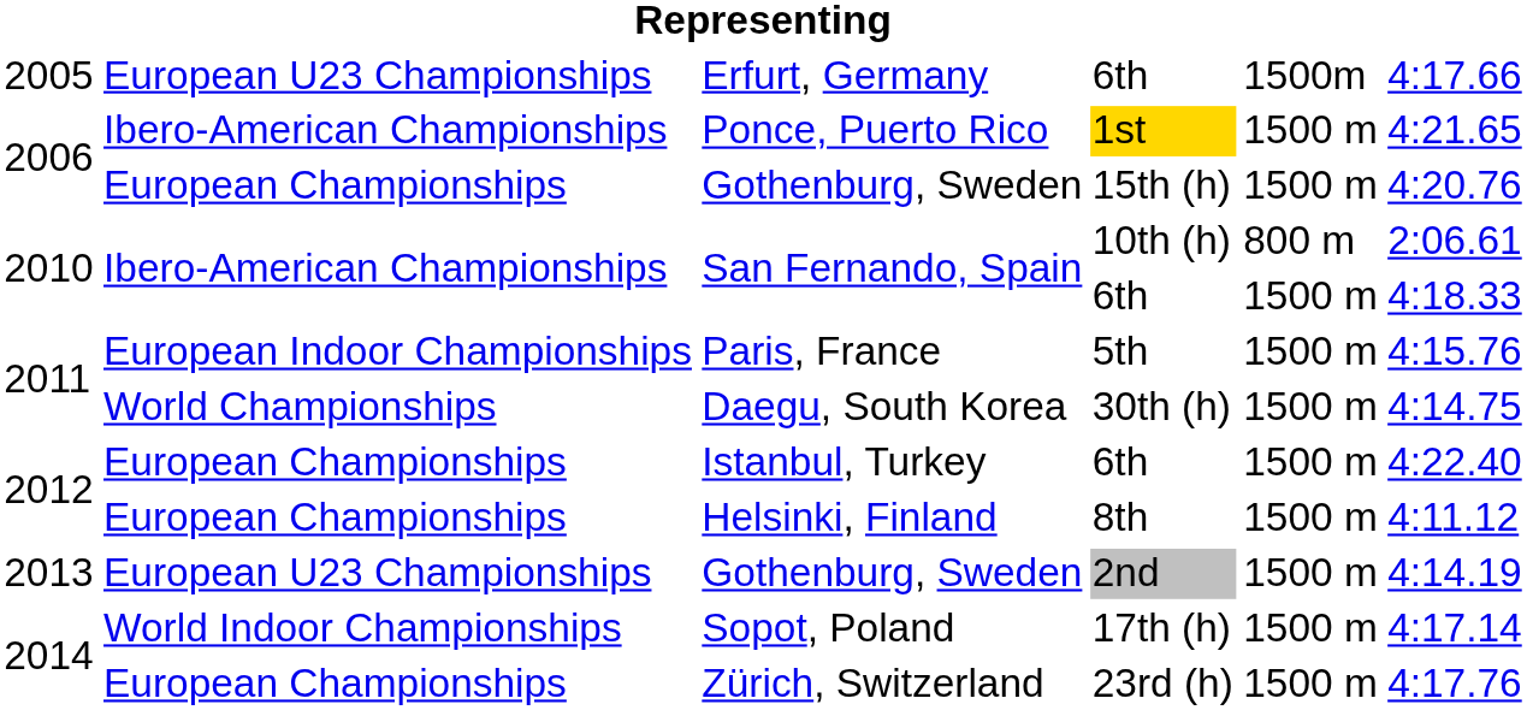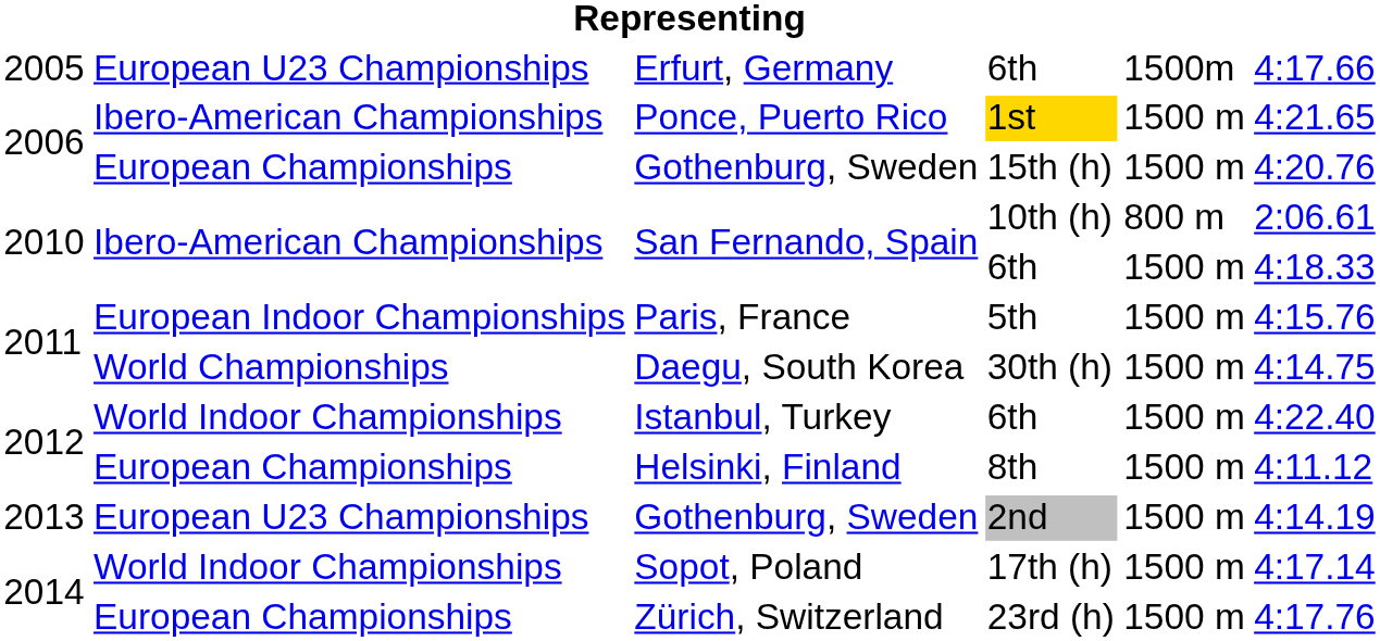Istanbul, Turkey | column 2: European Championships -> World Indoor Championships
